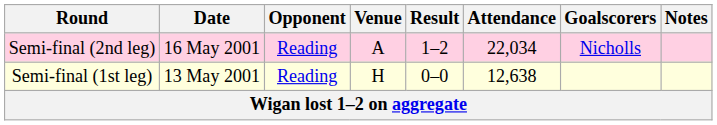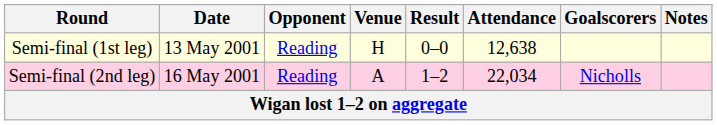rows swapped: Semi-final (1st leg) <-> Semi-final (2nd leg)
